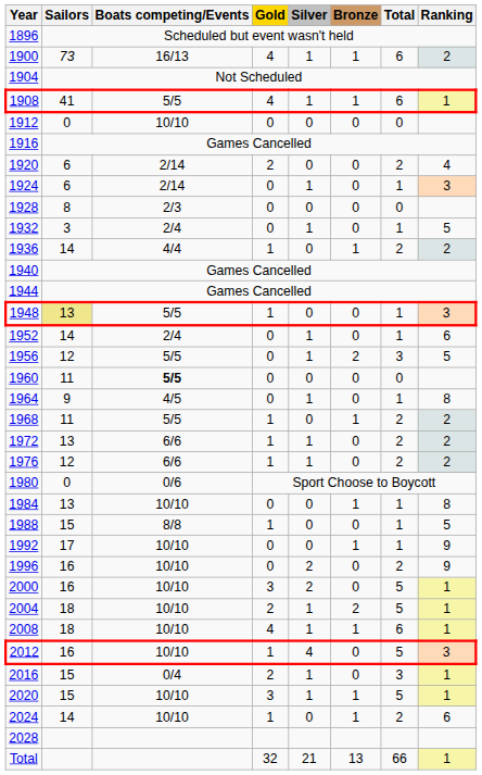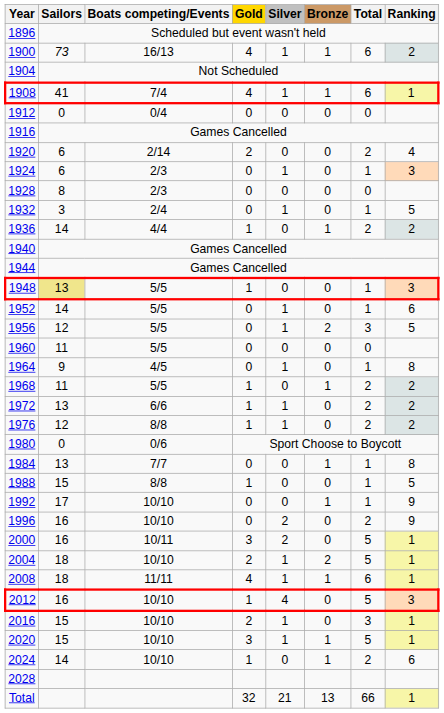1908 | Boats competing/Events: 5/5 -> 7/4
1912 | Boats competing/Events: 10/10 -> 0/4
1924 | Boats competing/Events: 2/14 -> 2/3
1952 | Boats competing/Events: 2/4 -> 5/5
1960 | Boats competing/Events: bold -> normal
1976 | Boats competing/Events: 6/6 -> 8/8
1984 | Boats competing/Events: 10/10 -> 7/7
2000 | Boats competing/Events: 10/10 -> 10/11
2008 | Boats competing/Events: 10/10 -> 11/11
2016 | Boats competing/Events: 0/4 -> 10/10
